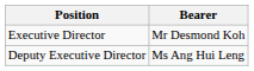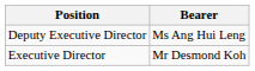rows swapped: Executive Director <-> Deputy Executive Director
